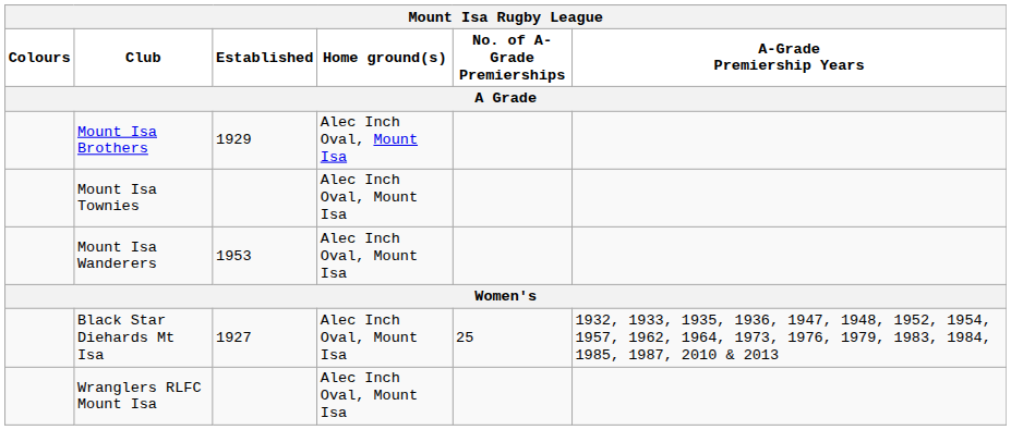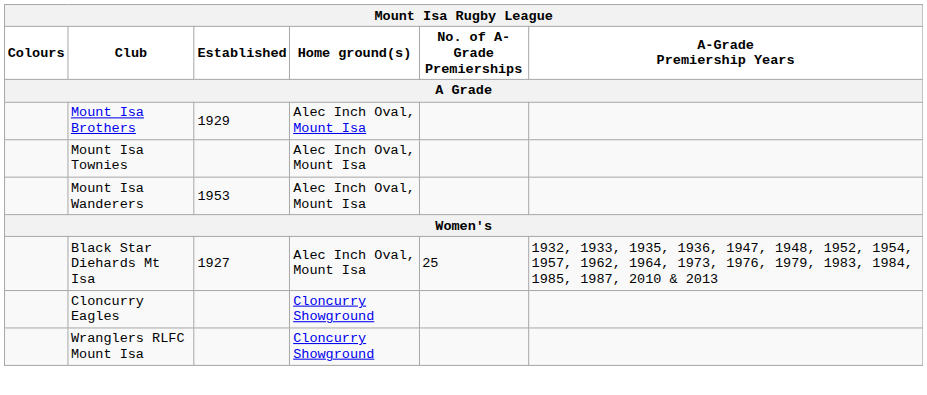+ row: Cloncurry Eagles | Cloncurry Showground
Wranglers RLFC Mount Isa | Home ground(s): Alec Inch Oval, Mount Isa -> Cloncurry Showground
